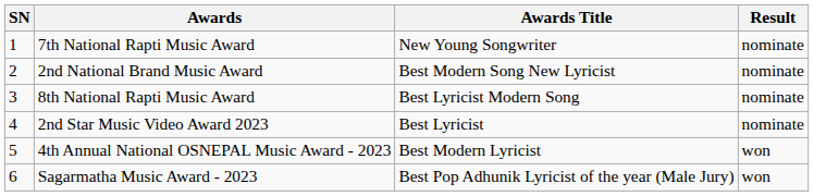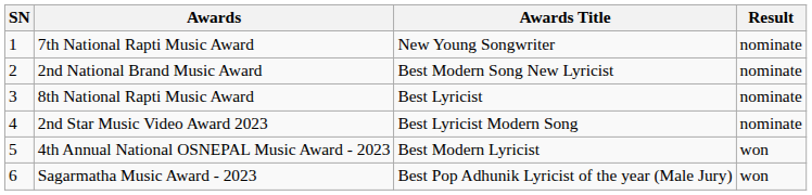8th National Rapti Music Award | Awards Title: Best Lyricist Modern Song -> Best Lyricist
2nd Star Music Video Award 2023 | Awards Title: Best Lyricist -> Best Lyricist Modern Song
